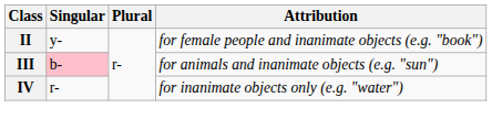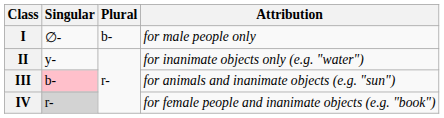+ row: I | ∅- | b- | for male people only
II | Attribution: for female people and inanimate objects (e.g. "book") -> for inanimate objects only (e.g. "water")
IV | Singular: no background -> lightgrey background
IV | Attribution: for inanimate objects only (e.g. "water") -> for female people and inanimate objects (e.g. "book")
